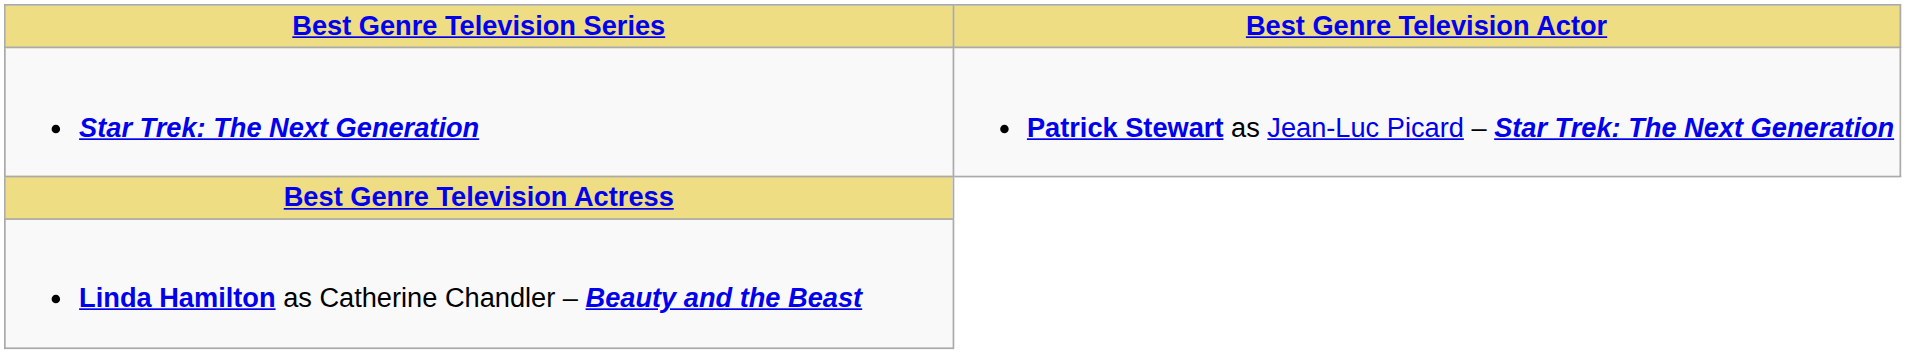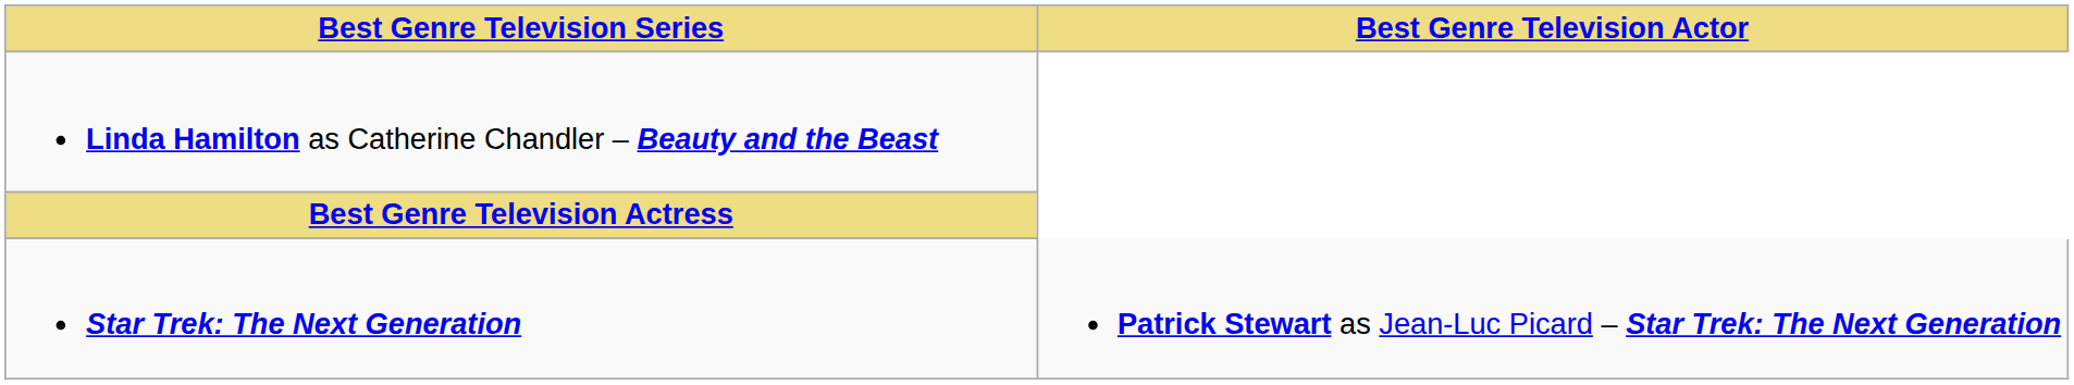rows swapped: Star Trek: The Next Generation <-> Linda Hamilton as Catherine Chandler – Beauty and the Beast
